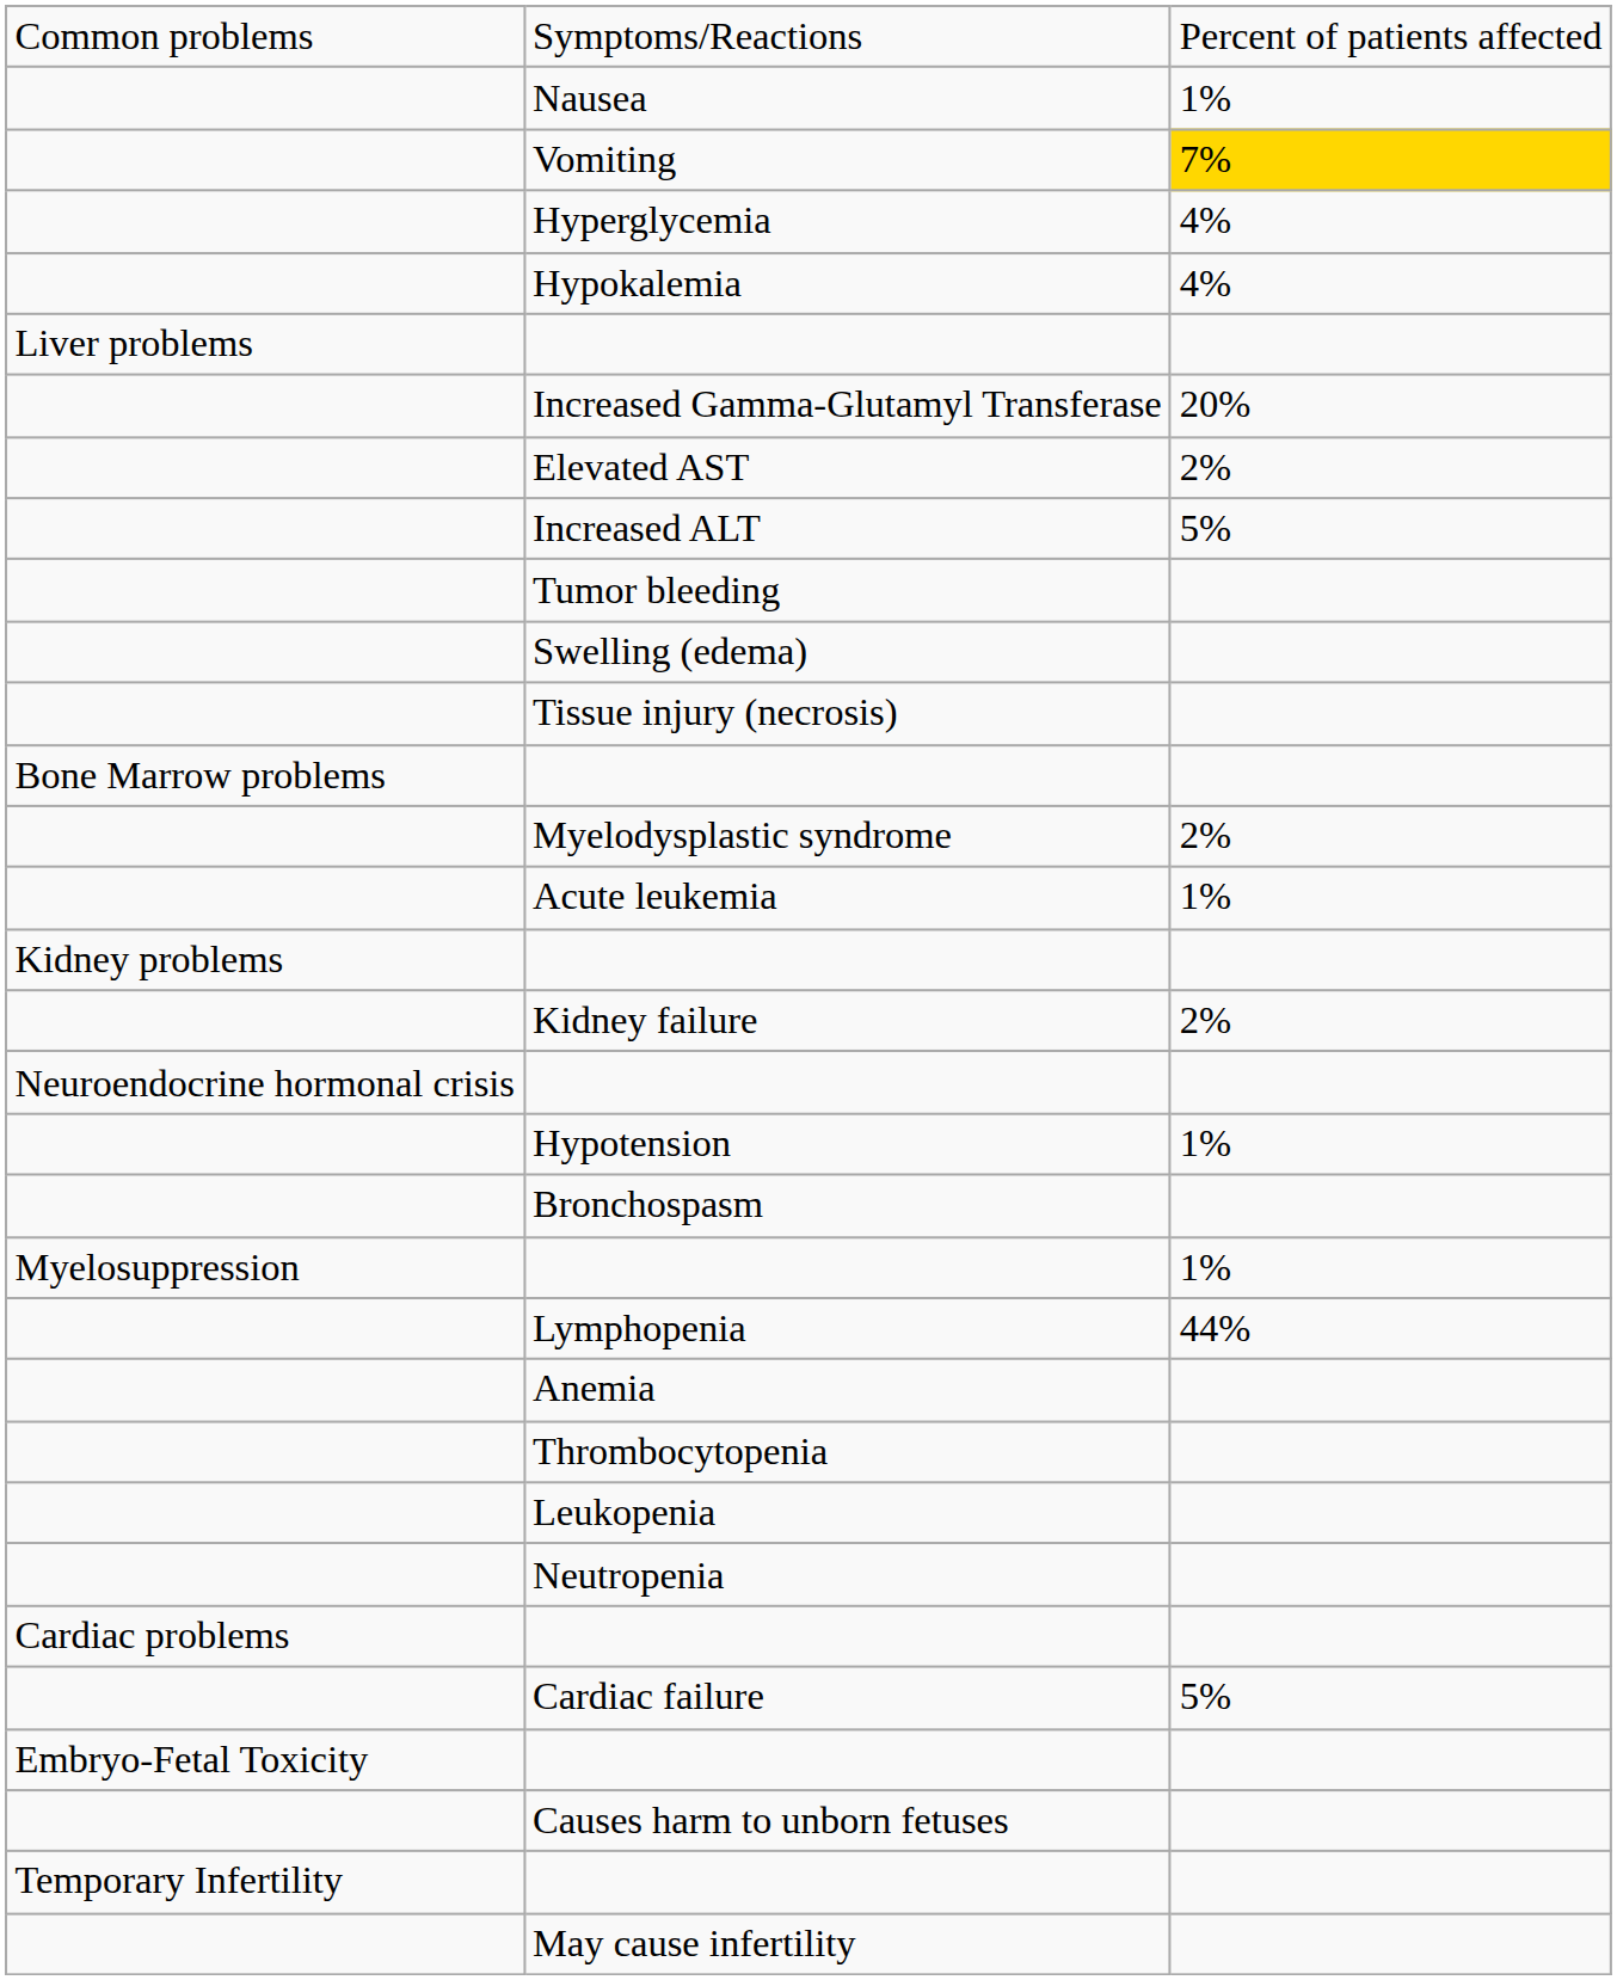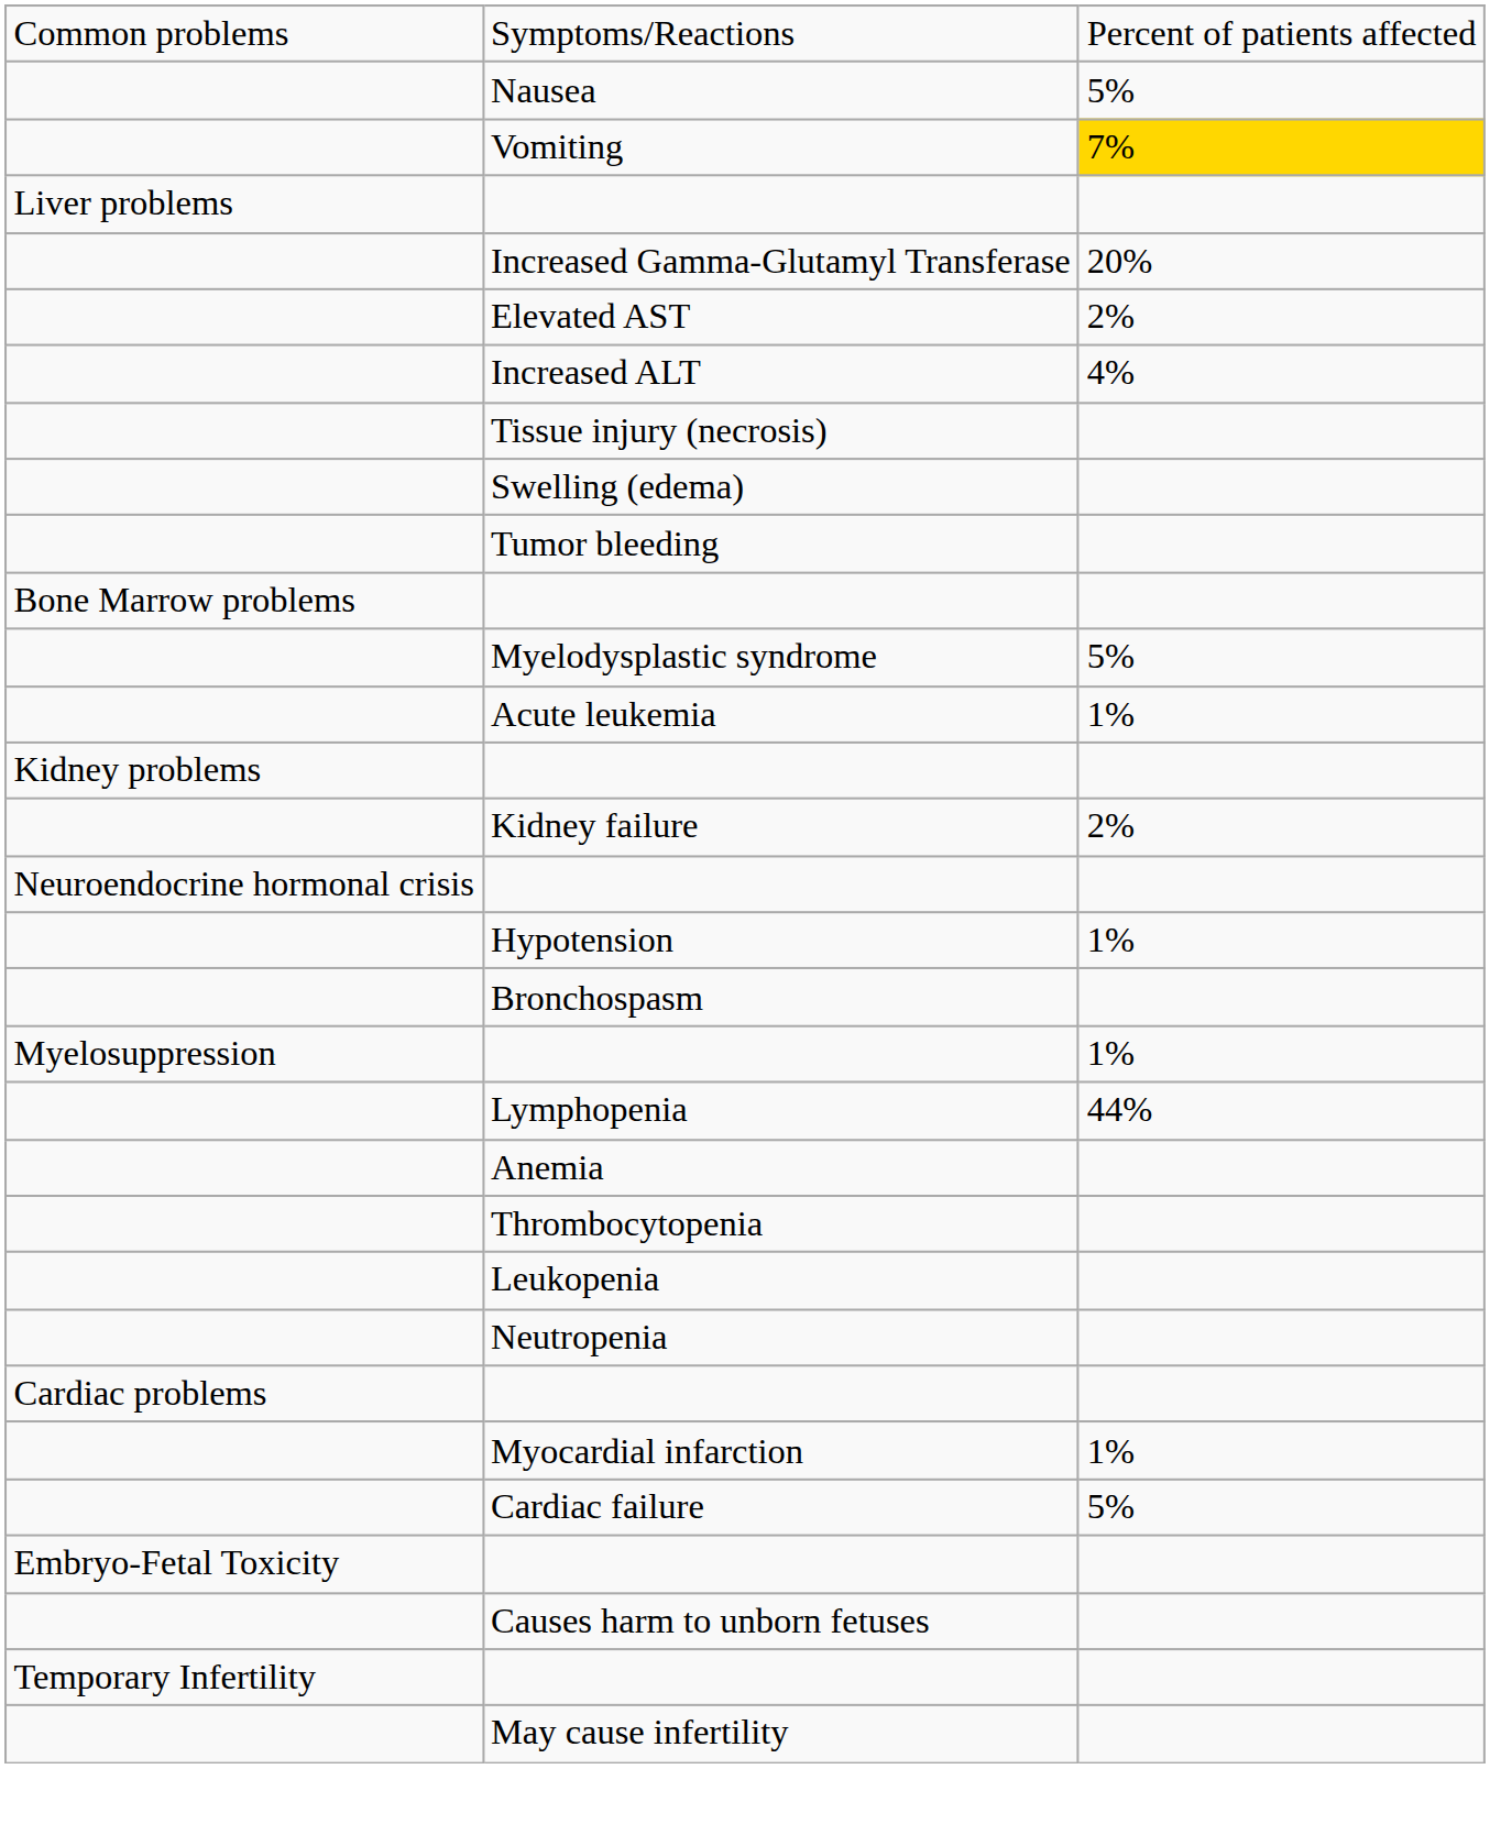Nausea | column 3: 1% -> 5%
- row: Hyperglycemia | 4%
- row: Hypokalemia | 4%
Increased ALT | column 3: 5% -> 4%
rows swapped: Tumor bleeding <-> Tissue injury (necrosis)
Myelodysplastic syndrome | column 3: 2% -> 5%
+ row: Myocardial infarction | 1%
